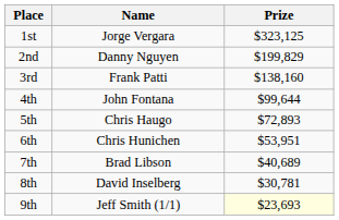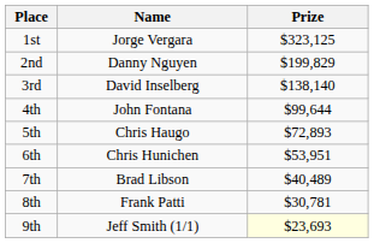3rd | Name: Frank Patti -> David Inselberg
3rd | Prize: $138,160 -> $138,140
7th | Prize: $40,689 -> $40,489
8th | Name: David Inselberg -> Frank Patti
